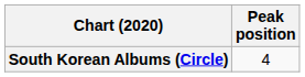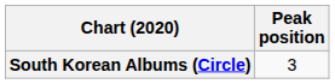South Korean Albums (Circle) | Peak position: 4 -> 3
